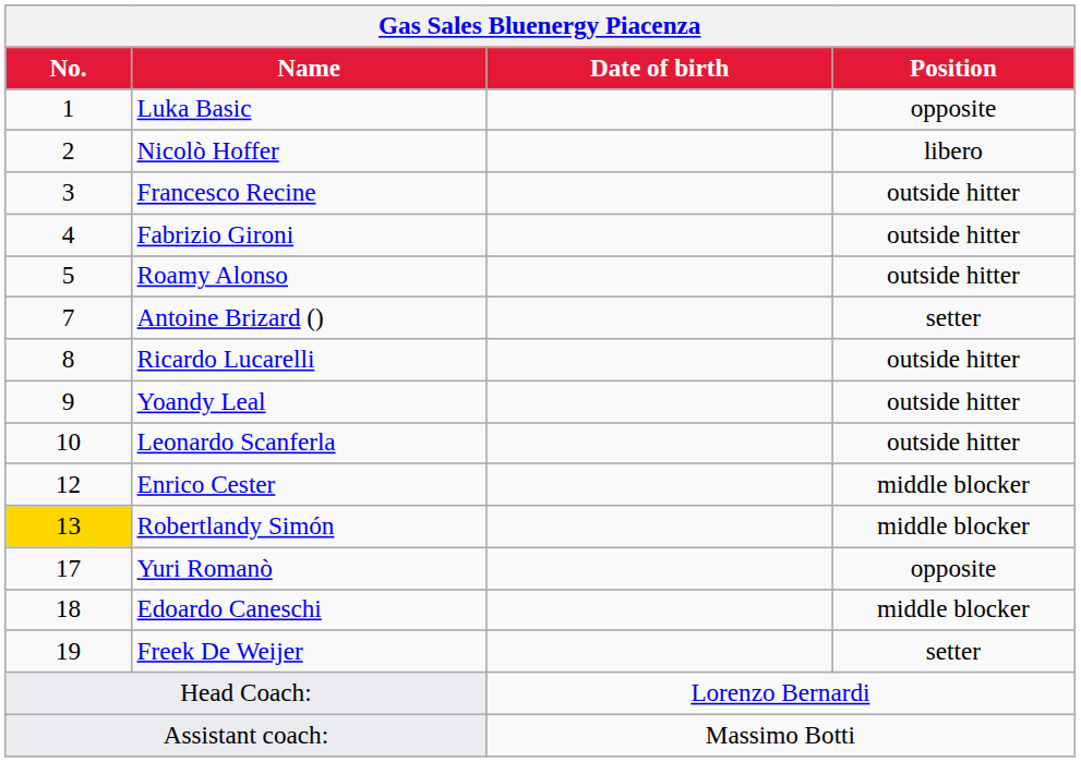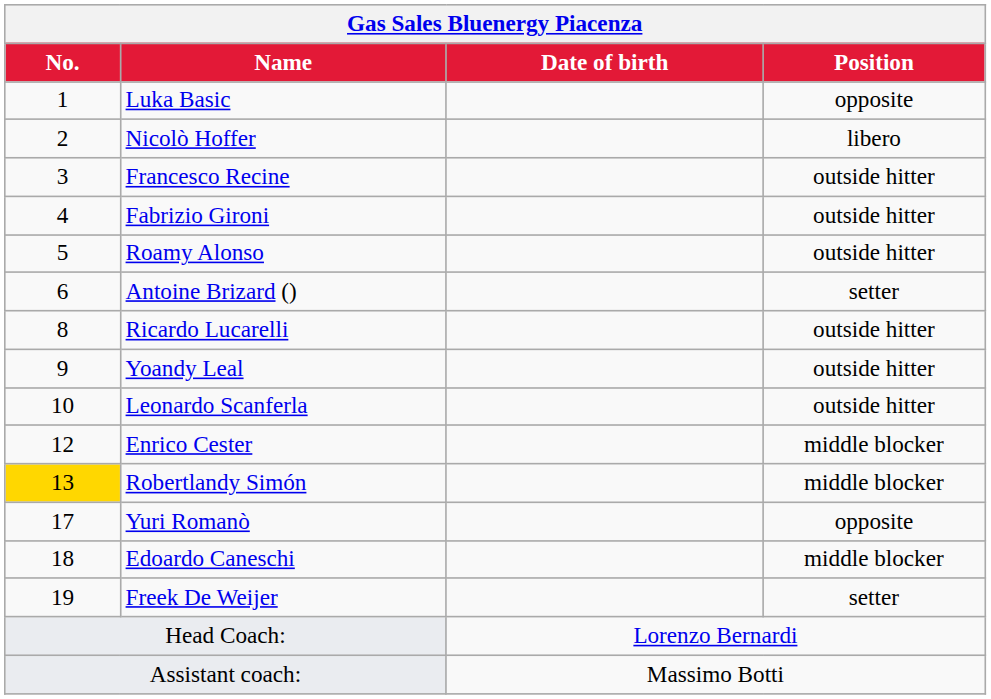Antoine Brizard () | No.: 7 -> 6
